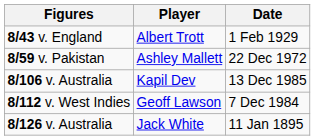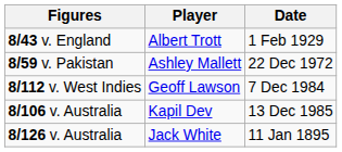rows swapped: 8/106 v. Australia <-> 8/112 v. West Indies
